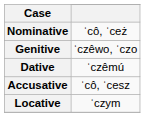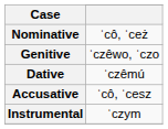+ row: Instrumental | ˈczym
- row: Locative | ˈczym
